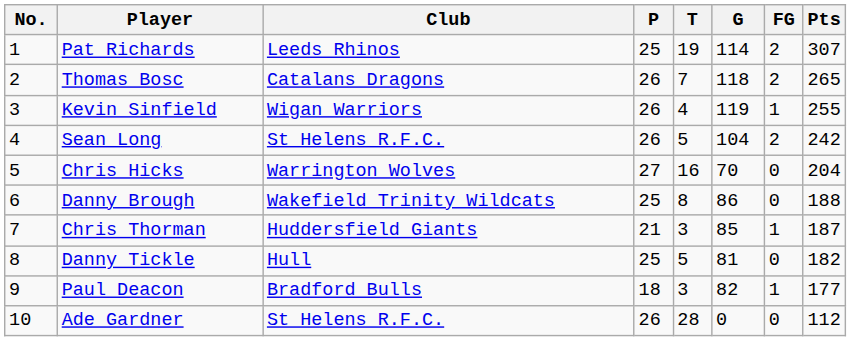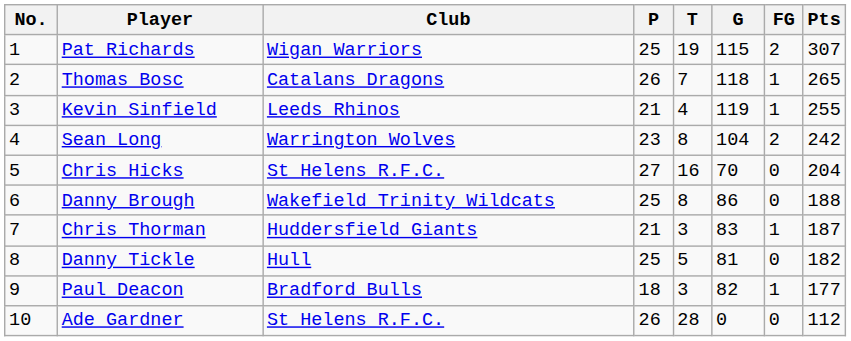Pat Richards | Club: Leeds Rhinos -> Wigan Warriors
Pat Richards | G: 114 -> 115
Thomas Bosc | FG: 2 -> 1
Kevin Sinfield | Club: Wigan Warriors -> Leeds Rhinos
Kevin Sinfield | P: 26 -> 21
Sean Long | Club: St Helens R.F.C. -> Warrington Wolves
Sean Long | P: 26 -> 23
Sean Long | T: 5 -> 8
Chris Hicks | Club: Warrington Wolves -> St Helens R.F.C.
Chris Thorman | G: 85 -> 83
